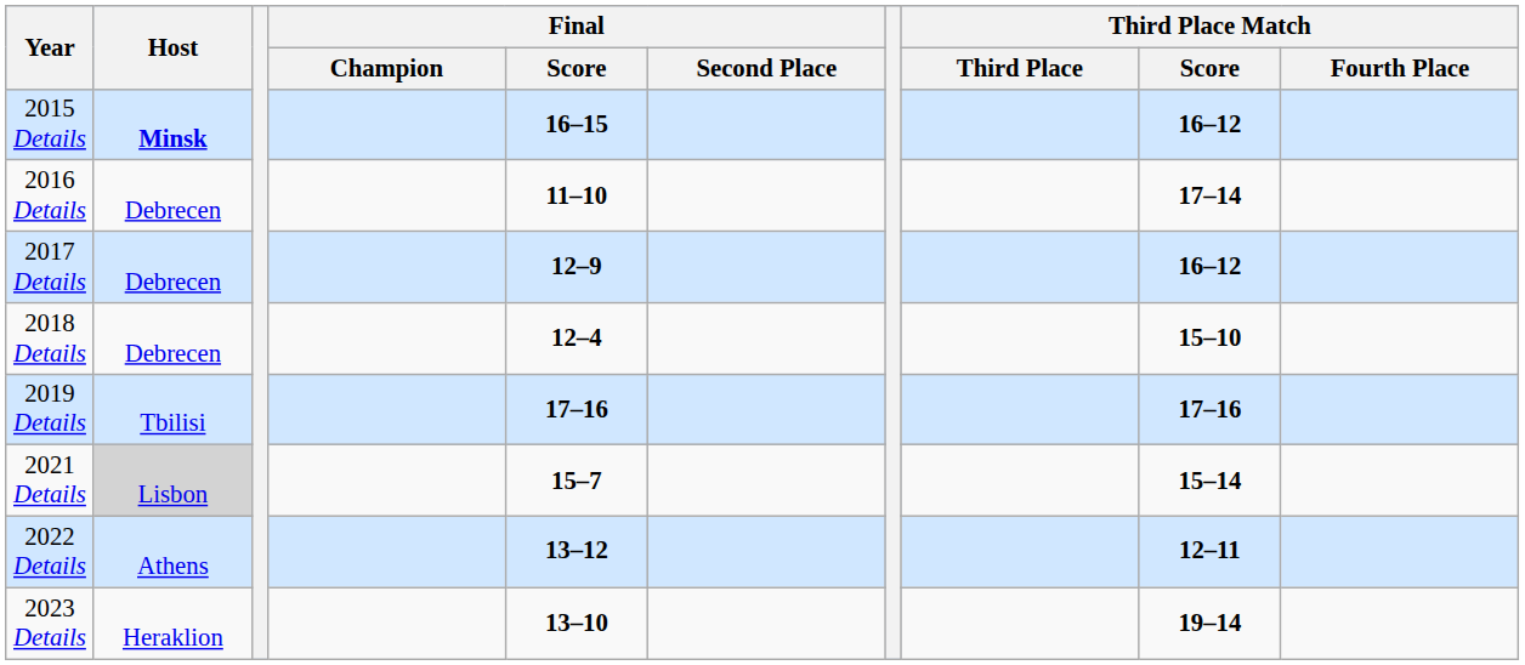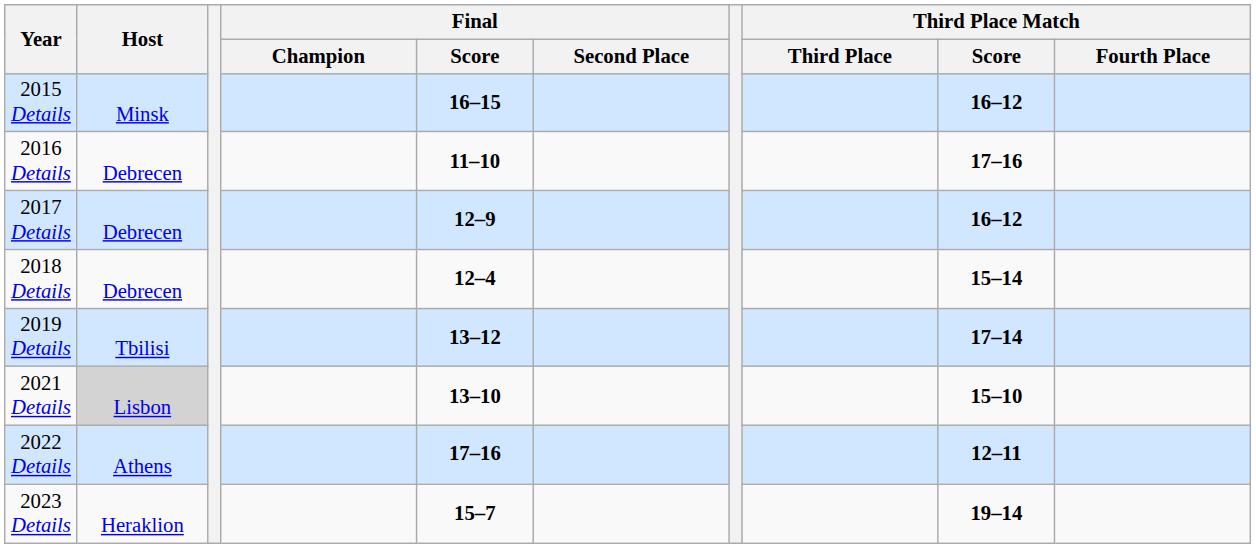2015 Details | Host: bold -> normal
2016 Details | Third Place Match / Score: 17–14 -> 17–16
2018 Details | Third Place Match / Score: 15–10 -> 15–14
2019 Details | Final / Score: 17–16 -> 13–12
2019 Details | Third Place Match / Score: 17–16 -> 17–14
2021 Details | Final / Score: 15–7 -> 13–10
2021 Details | Third Place Match / Score: 15–14 -> 15–10
2022 Details | Final / Score: 13–12 -> 17–16
2023 Details | Final / Score: 13–10 -> 15–7
